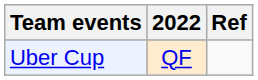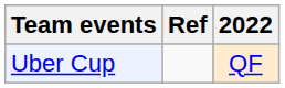columns swapped: 2022 <-> Ref
